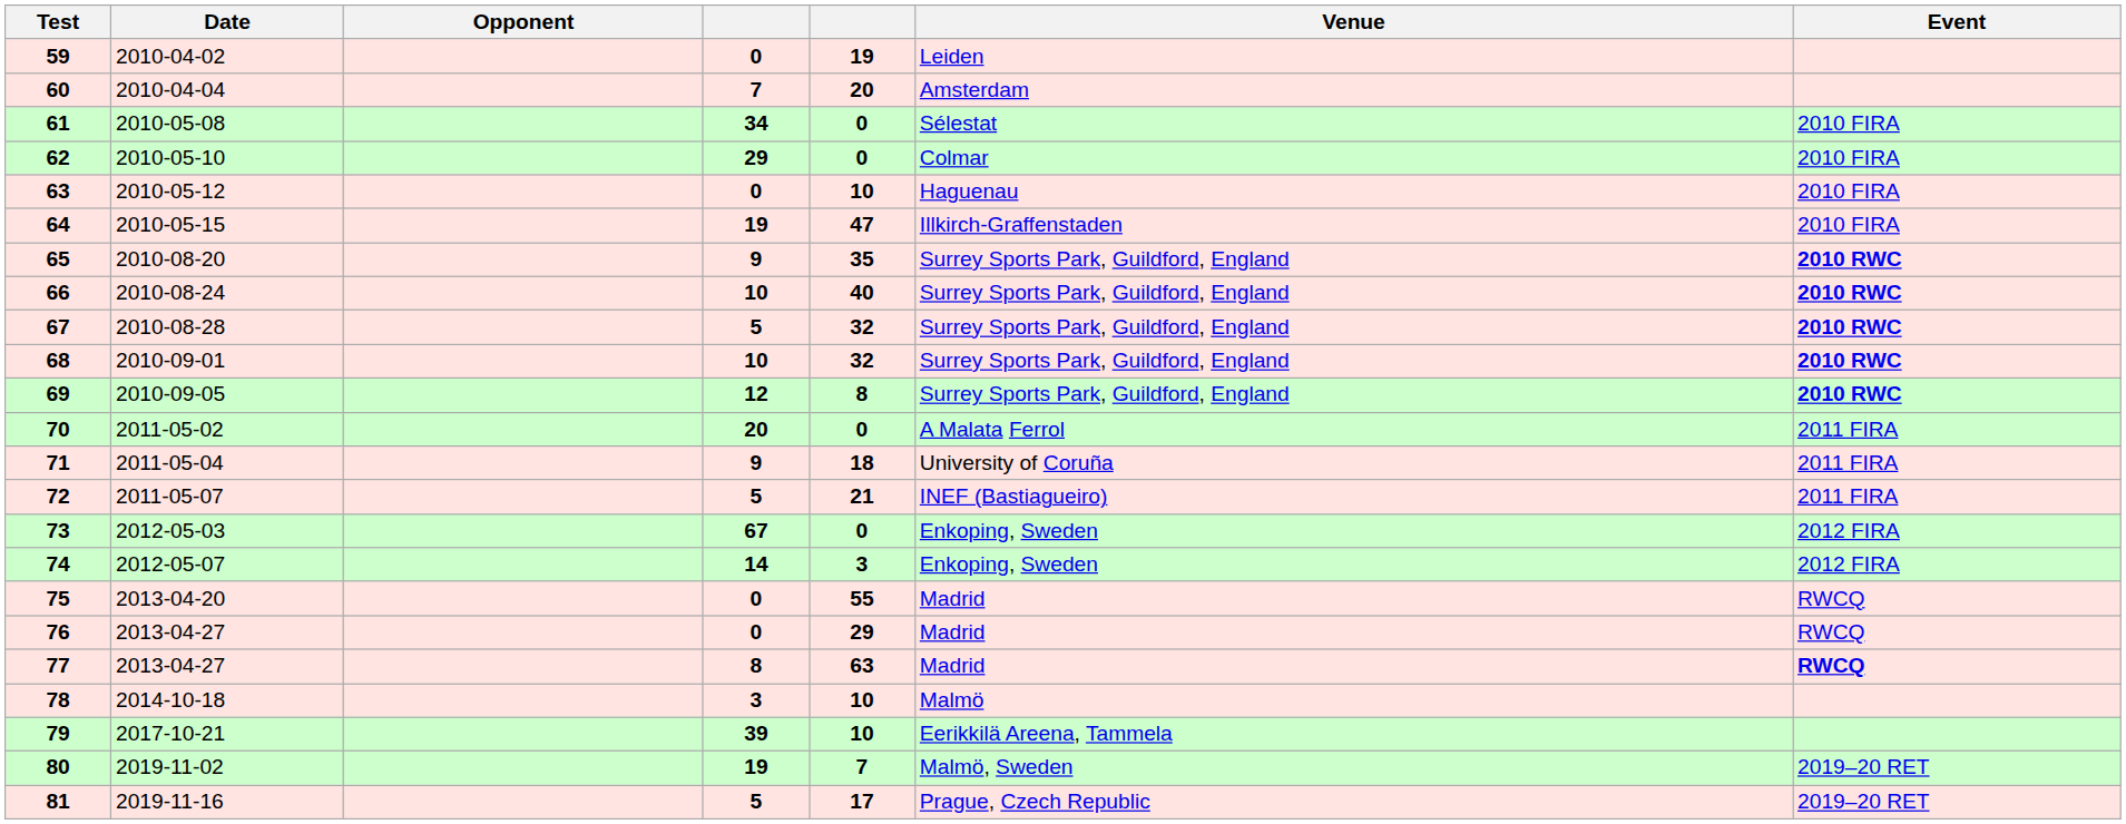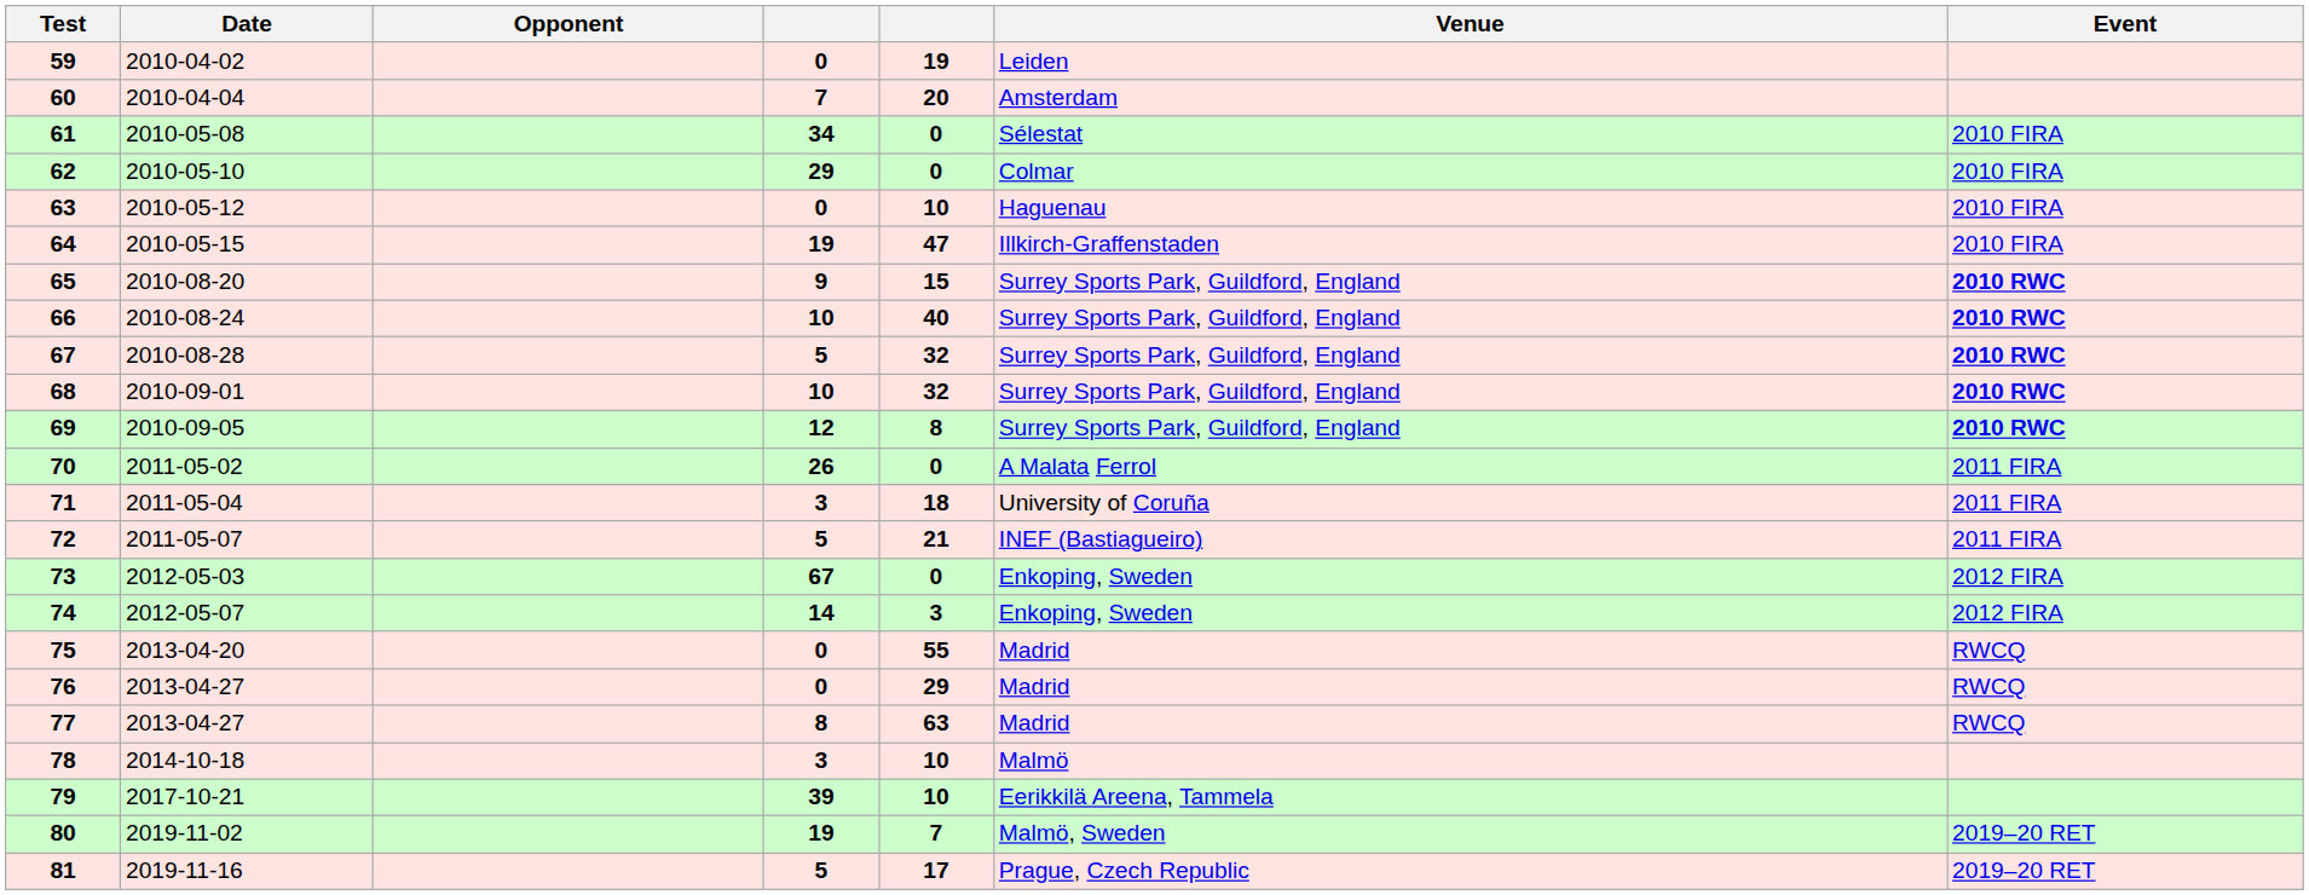65 | column 5: 35 -> 15
70 | column 4: 20 -> 26
71 | column 4: 9 -> 3
77 | Event: bold -> normal
